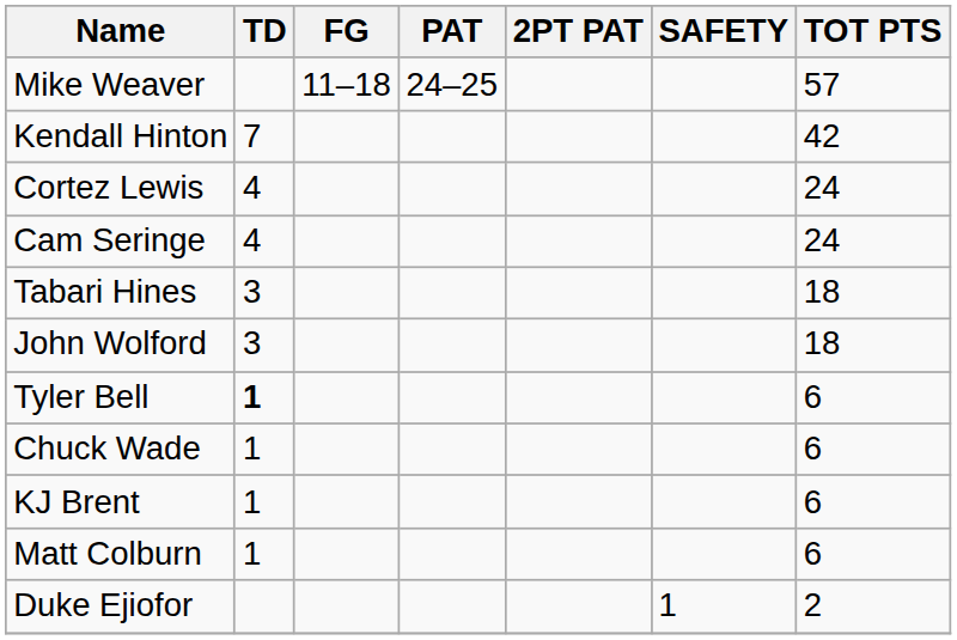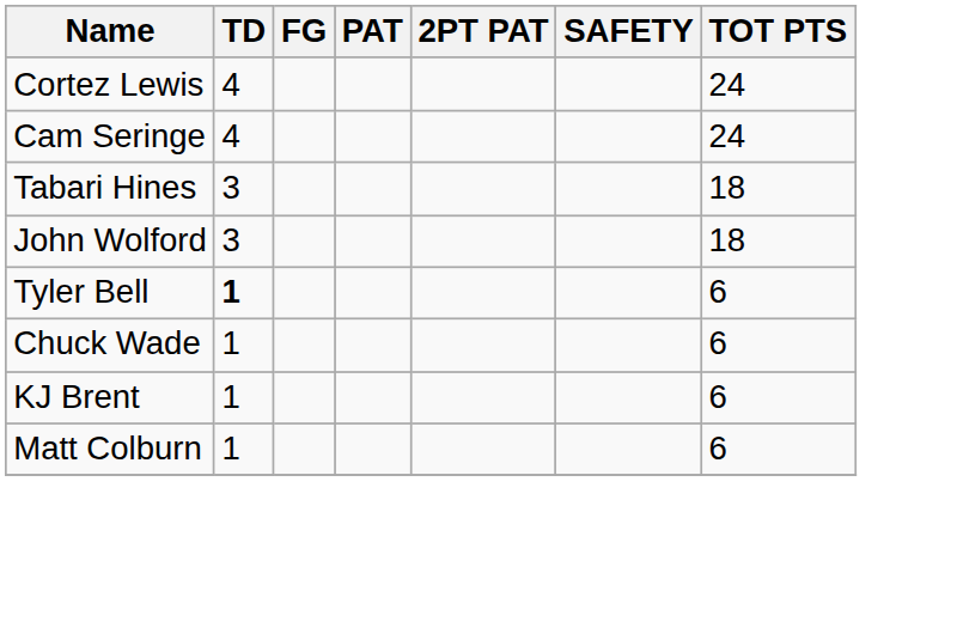- row: Mike Weaver | 11–18 | 24–25 | 57
- row: Kendall Hinton | 7 | 42
- row: Duke Ejiofor | 1 | 2
